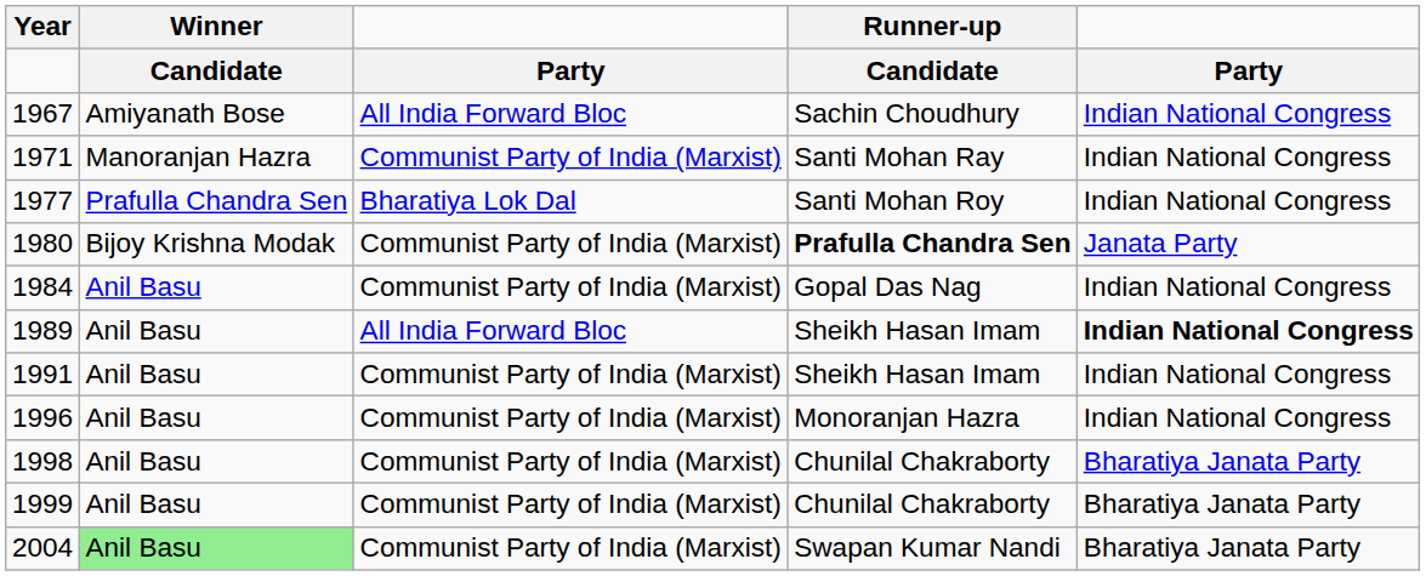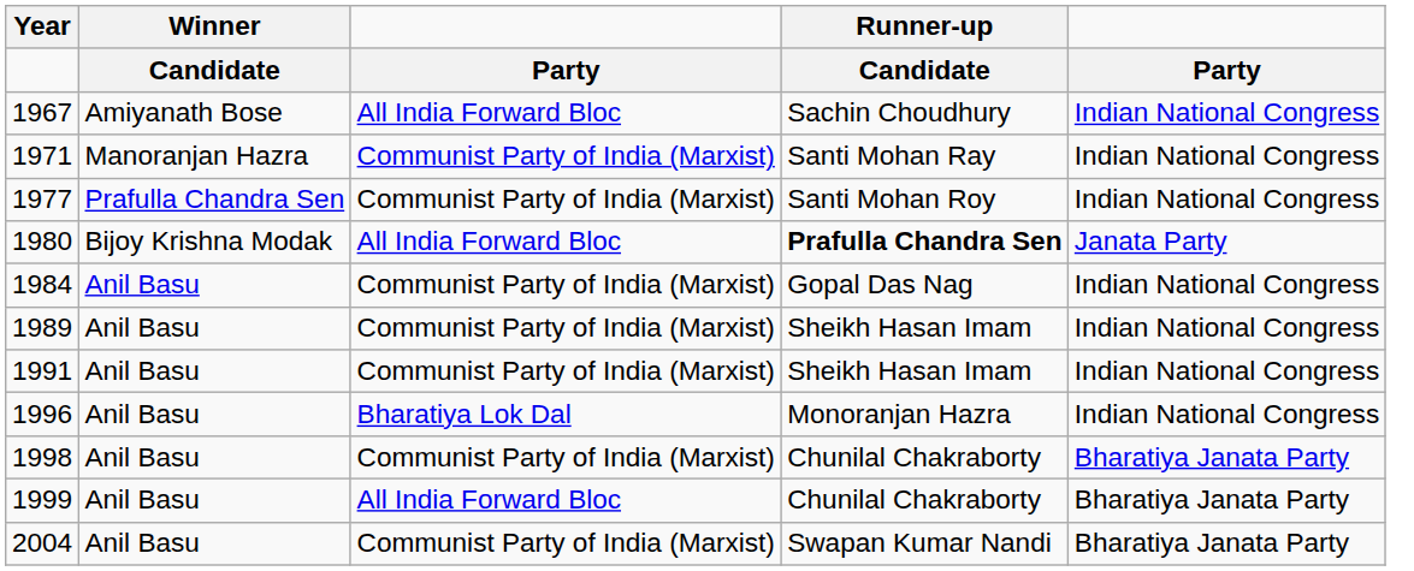1977 | column 3: Bharatiya Lok Dal -> Communist Party of India (Marxist)
1980 | column 3: Communist Party of India (Marxist) -> All India Forward Bloc
1989 | column 3: All India Forward Bloc -> Communist Party of India (Marxist)
1989 | column 5: bold -> normal
1996 | column 3: Communist Party of India (Marxist) -> Bharatiya Lok Dal
1999 | column 3: Communist Party of India (Marxist) -> All India Forward Bloc
2004 | Winner: lightgreen background -> no background
